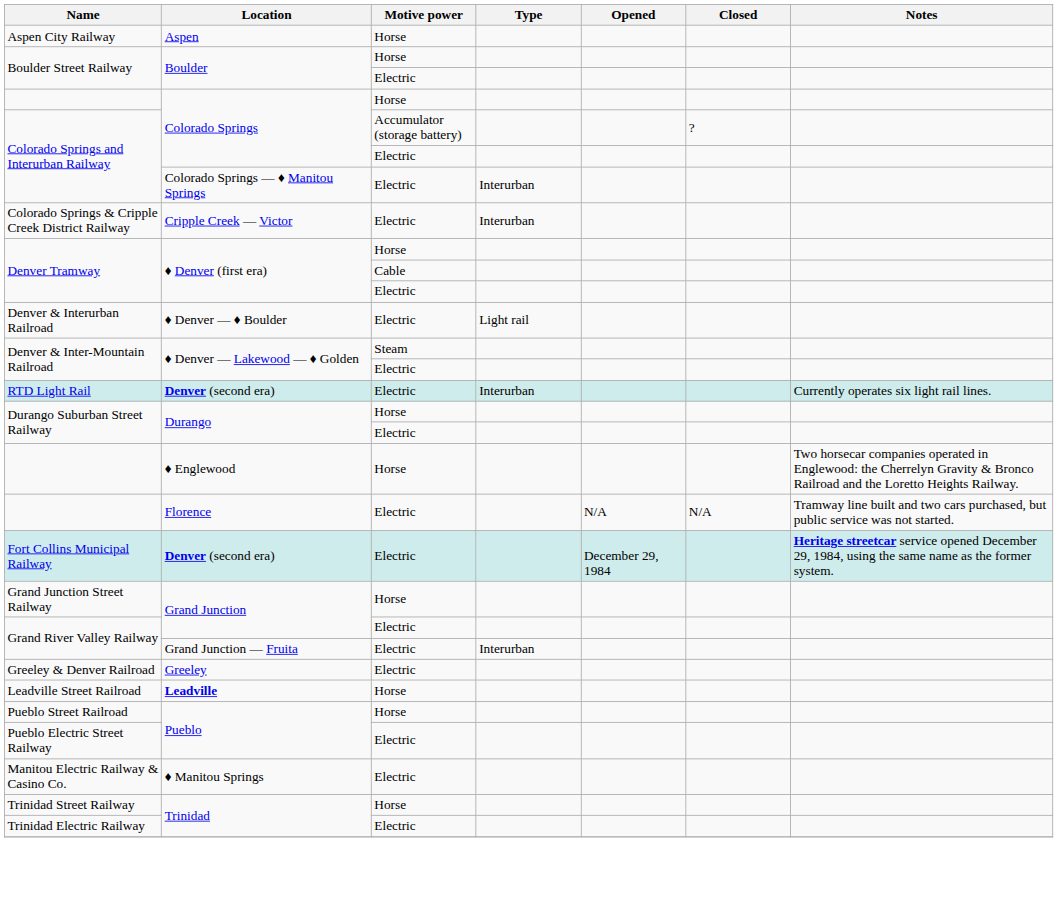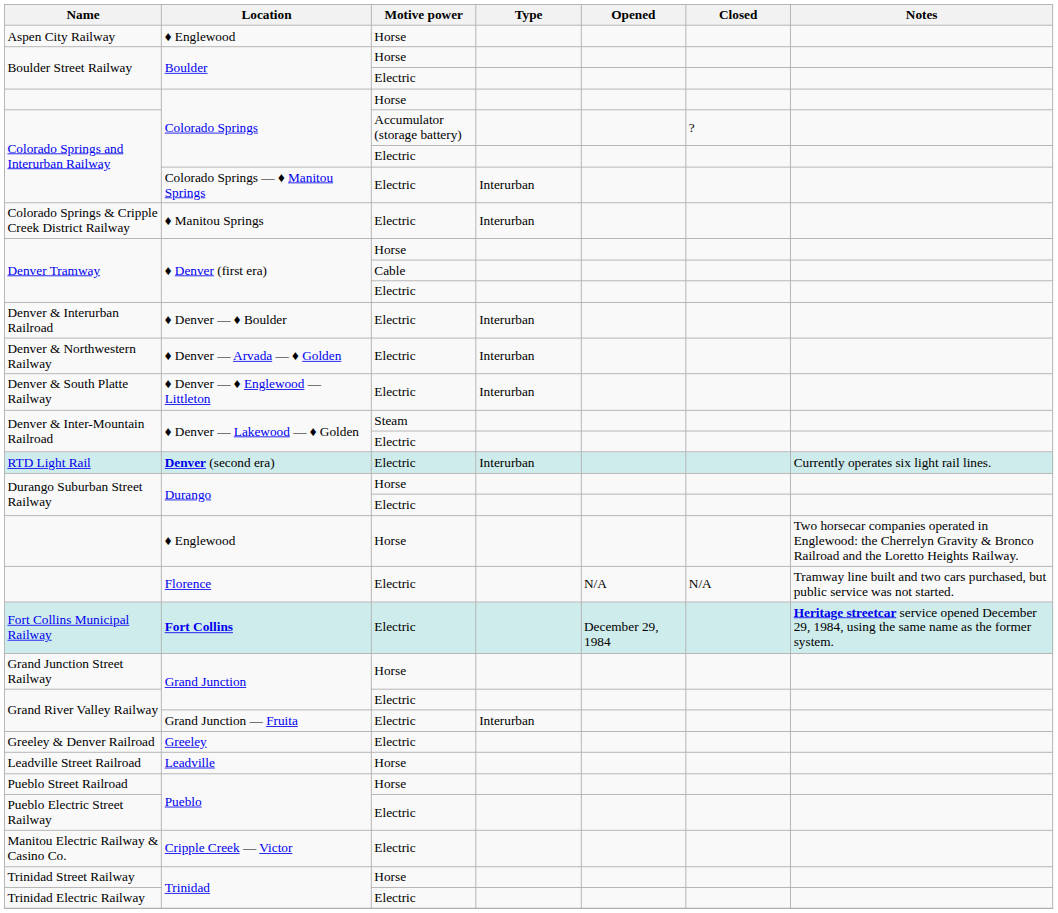Aspen City Railway | Location: Aspen -> ♦ Englewood
Colorado Springs & Cripple Creek District Railway | Location: Cripple Creek ― Victor -> ♦ Manitou Springs
Denver & Interurban Railroad | Type: Light rail -> Interurban
+ row: Denver & Northwestern Railway | ♦ Denver ― Arvada ― ♦ Golden | Electric | Interurban
+ row: Denver & South Platte Railway | ♦ Denver ― ♦ Englewood ― Littleton | Electric | Interurban
Fort Collins Municipal Railway | Location: Denver (second era) -> Fort Collins
Leadville Street Railroad | Location: bold -> normal
Manitou Electric Railway & Casino Co. | Location: ♦ Manitou Springs -> Cripple Creek ― Victor
